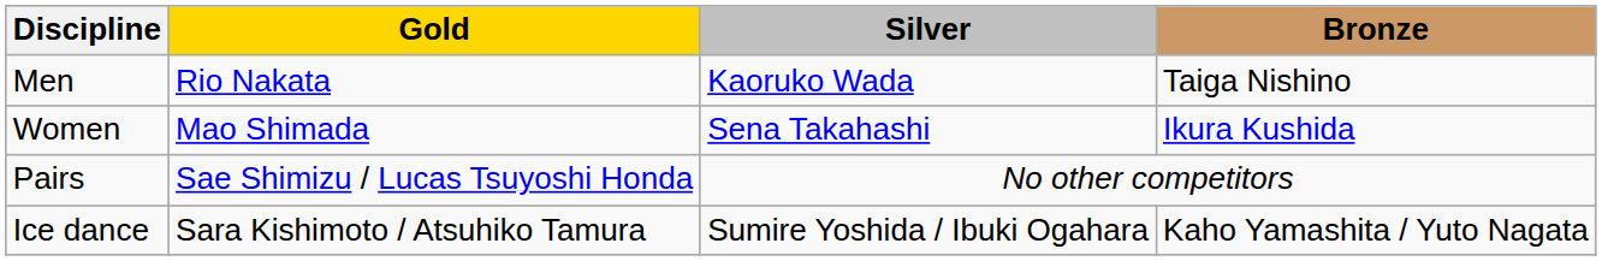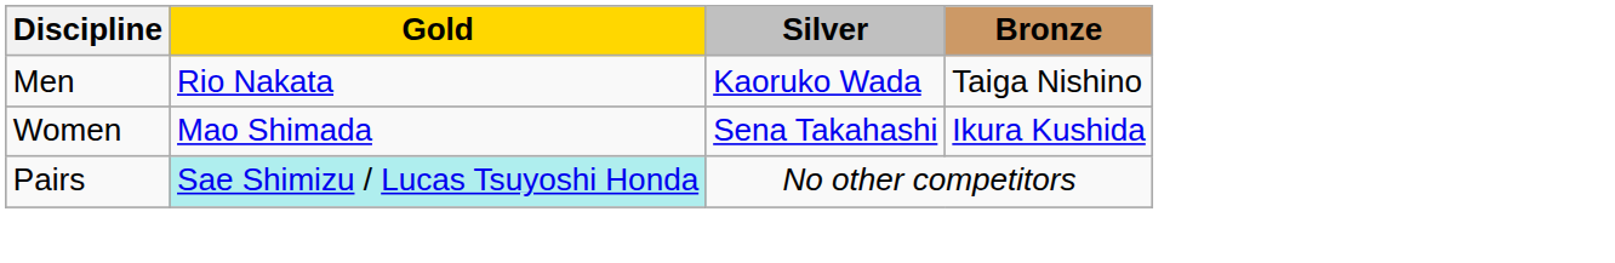Pairs | Gold: no background -> paleturquoise background
- row: Ice dance | Sara Kishimoto / Atsuhiko Tamura | Sumire Yoshida / Ibuki Ogahara | Kaho Yamashita / Yuto Nagata
